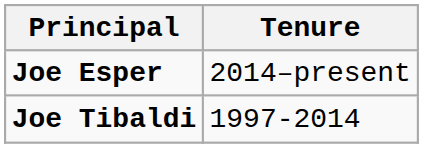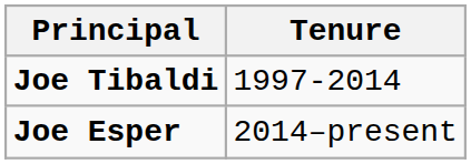rows swapped: Joe Tibaldi <-> Joe Esper
